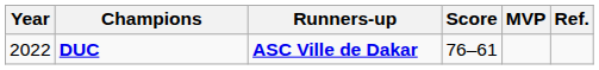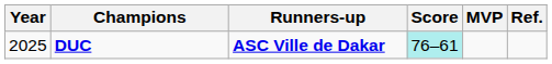DUC | Year: 2022 -> 2025
DUC | Score: no background -> paleturquoise background
